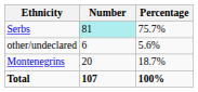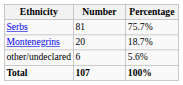Serbs | Number: paleturquoise background -> no background
rows swapped: Montenegrins <-> other/undeclared
